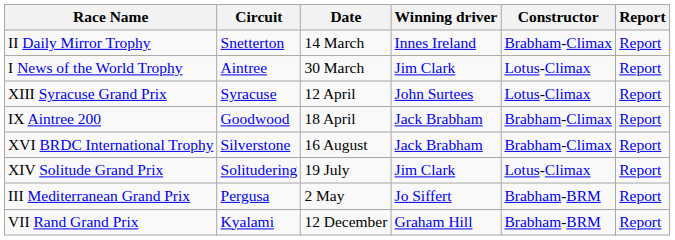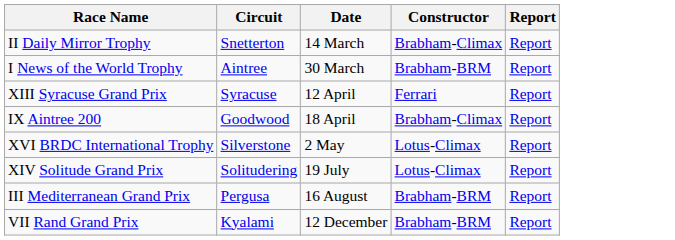- column: Winning driver | Innes Ireland | Jim Clark | John Surtees | Jack Brabham | Jack Brabham | Jim Clark | Jo Siffert | Graham Hill
I News of the World Trophy | Constructor: Lotus-Climax -> Brabham-BRM
XIII Syracuse Grand Prix | Constructor: Lotus-Climax -> Ferrari
XVI BRDC International Trophy | Date: 16 August -> 2 May
XVI BRDC International Trophy | Constructor: Brabham-Climax -> Lotus-Climax
III Mediterranean Grand Prix | Date: 2 May -> 16 August
